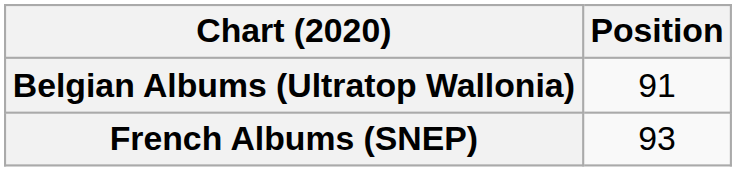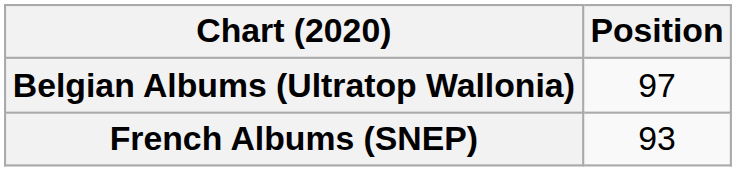Belgian Albums (Ultratop Wallonia) | Position: 91 -> 97
